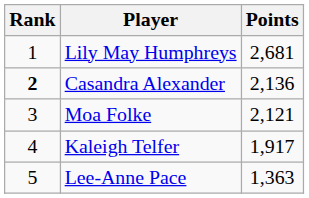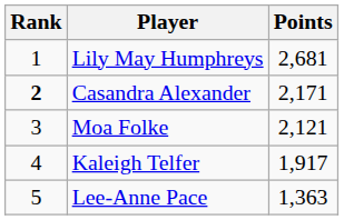Casandra Alexander | Points: 2,136 -> 2,171
